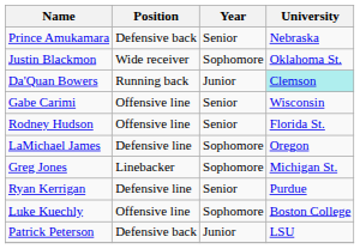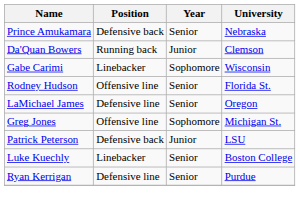- row: Justin Blackmon | Wide receiver | Sophomore | Oklahoma St.
Da'Quan Bowers | University: paleturquoise background -> no background
Gabe Carimi | Position: Offensive line -> Linebacker
Gabe Carimi | Year: Senior -> Sophomore
LaMichael James | Year: Sophomore -> Senior
Greg Jones | Position: Linebacker -> Offensive line
rows swapped: Ryan Kerrigan <-> Patrick Peterson
Luke Kuechly | Position: Offensive line -> Linebacker
Luke Kuechly | Year: Sophomore -> Senior
